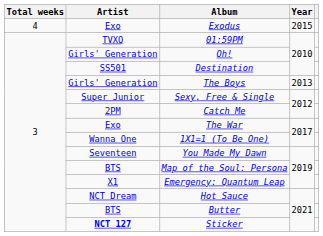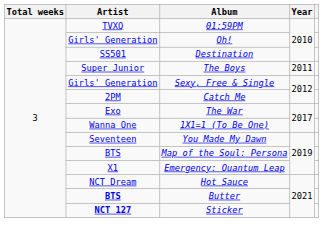- row: 4 | Exo | Exodus | 2015
The Boys | Artist: Girls' Generation -> Super Junior
The Boys | Year: 2013 -> 2011
Sexy, Free & Single | Artist: Super Junior -> Girls' Generation
Butter | Artist: normal -> bold
